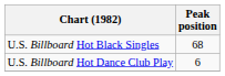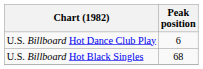rows swapped: U.S. Billboard Hot Black Singles <-> U.S. Billboard Hot Dance Club Play
